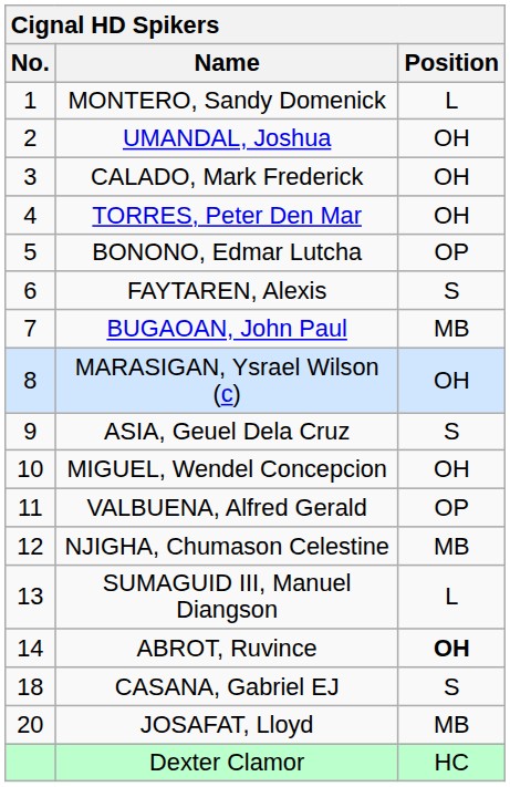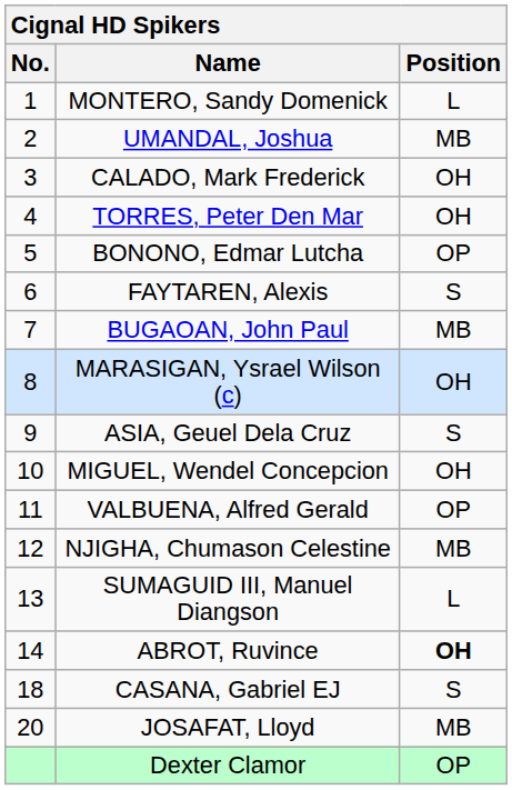UMANDAL, Joshua | Position: OH -> MB
Dexter Clamor | Position: HC -> OP
